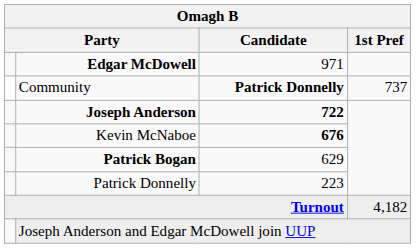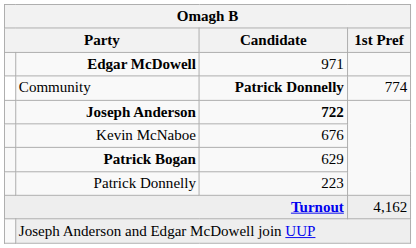Community | 1st Pref: 737 -> 774
Kevin McNaboe | Candidate: bold -> normal
Turnout | 1st Pref: 4,182 -> 4,162
